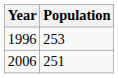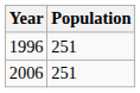1996 | Population: 253 -> 251
